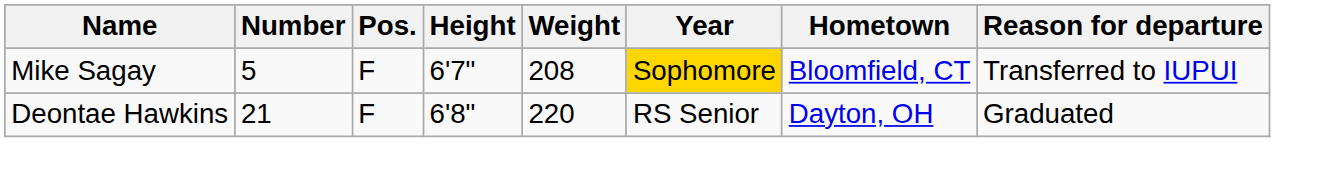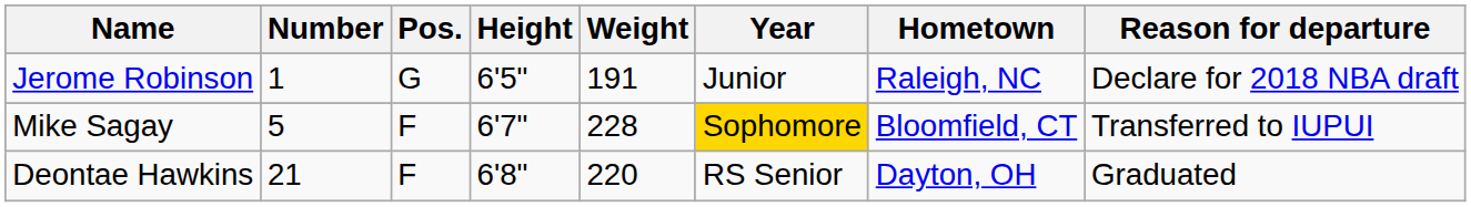+ row: Jerome Robinson | 1 | G | 6'5" | 191 | Junior | Raleigh, NC | Declare for 2018 NBA draft
Mike Sagay | Weight: 208 -> 228
